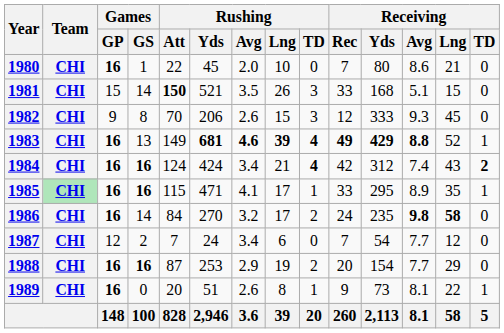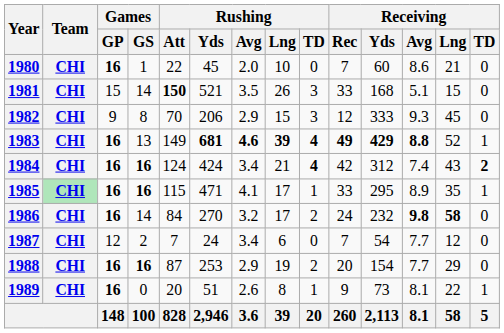1980 | Receiving / Yds: 80 -> 60
1982 | Rushing / Avg: 2.6 -> 2.9
1986 | Receiving / Yds: 235 -> 232
